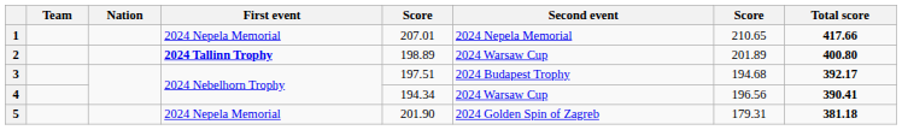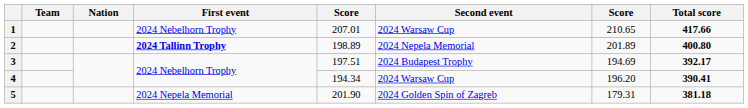1 | First event: 2024 Nepela Memorial -> 2024 Nebelhorn Trophy
1 | Second event: 2024 Nepela Memorial -> 2024 Warsaw Cup
2 | Second event: 2024 Warsaw Cup -> 2024 Nepela Memorial
3 | column 7: 194.68 -> 194.69
4 | column 7: 196.56 -> 196.20
